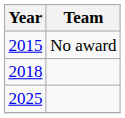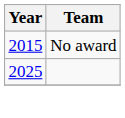- row: 2018
